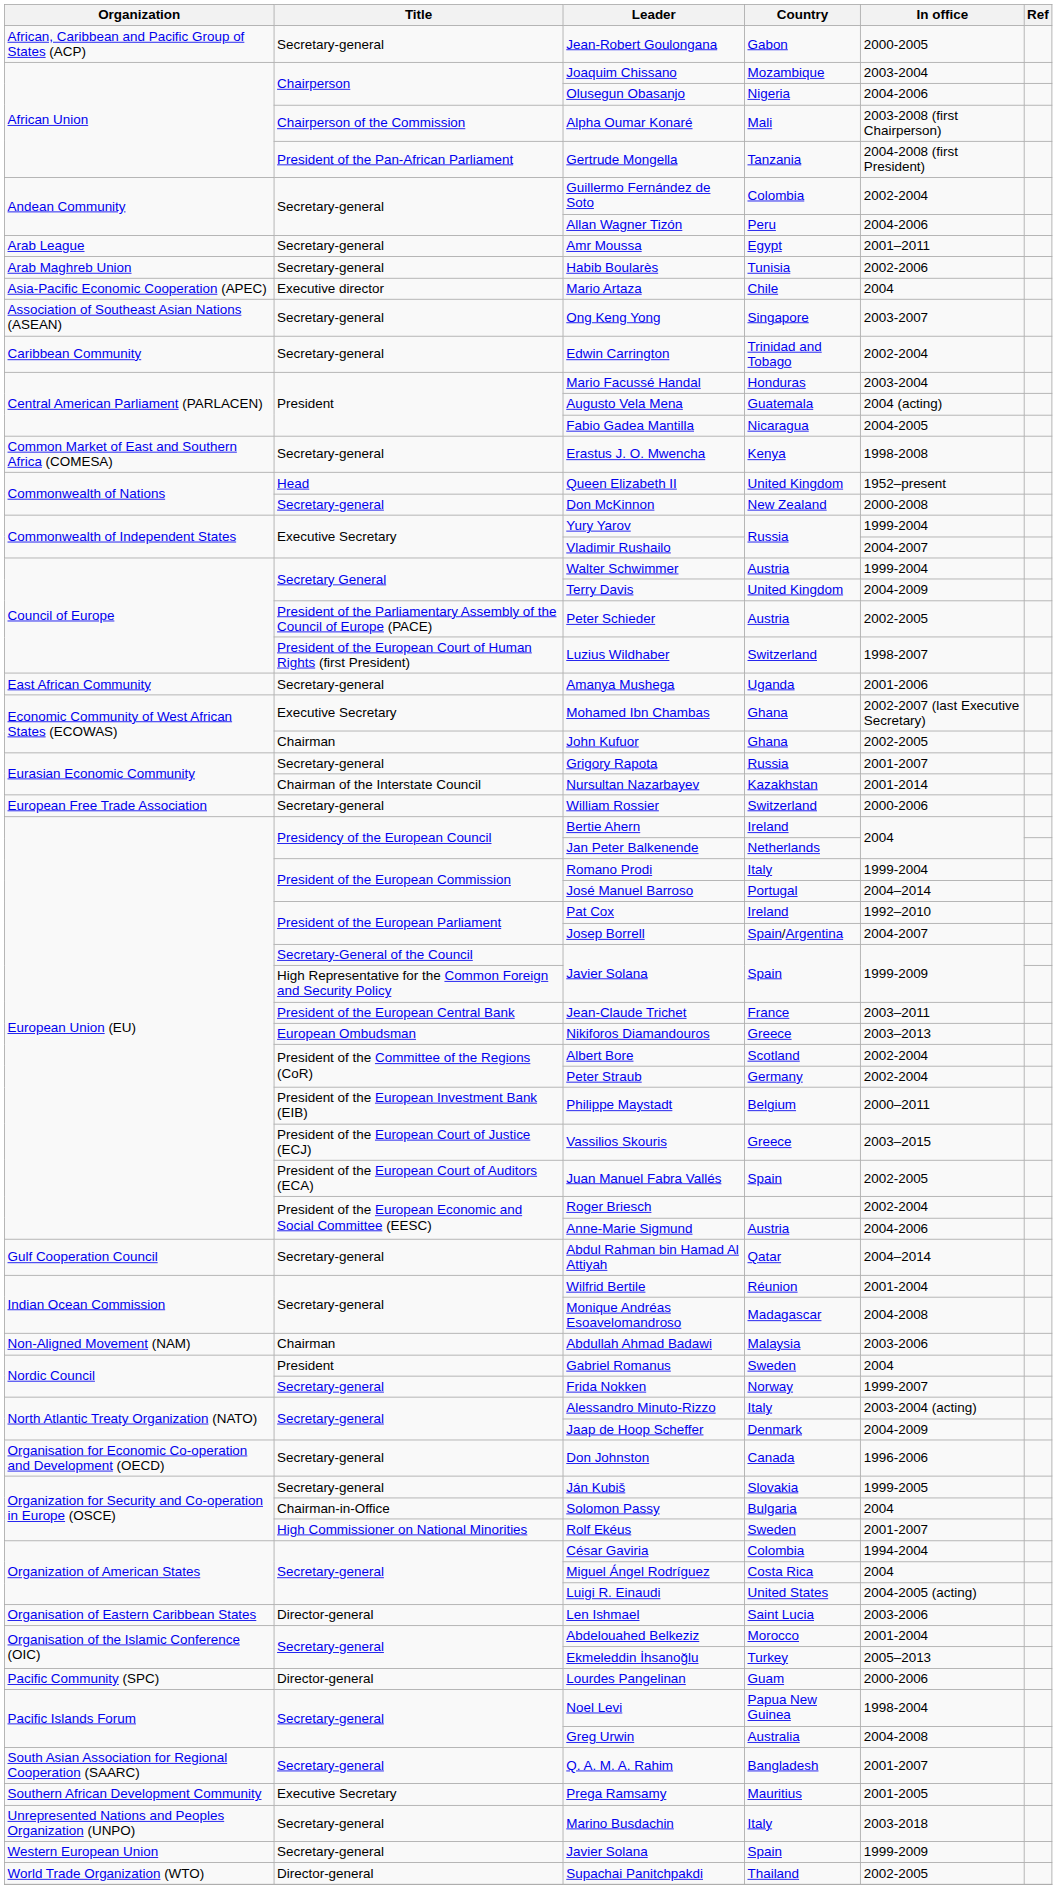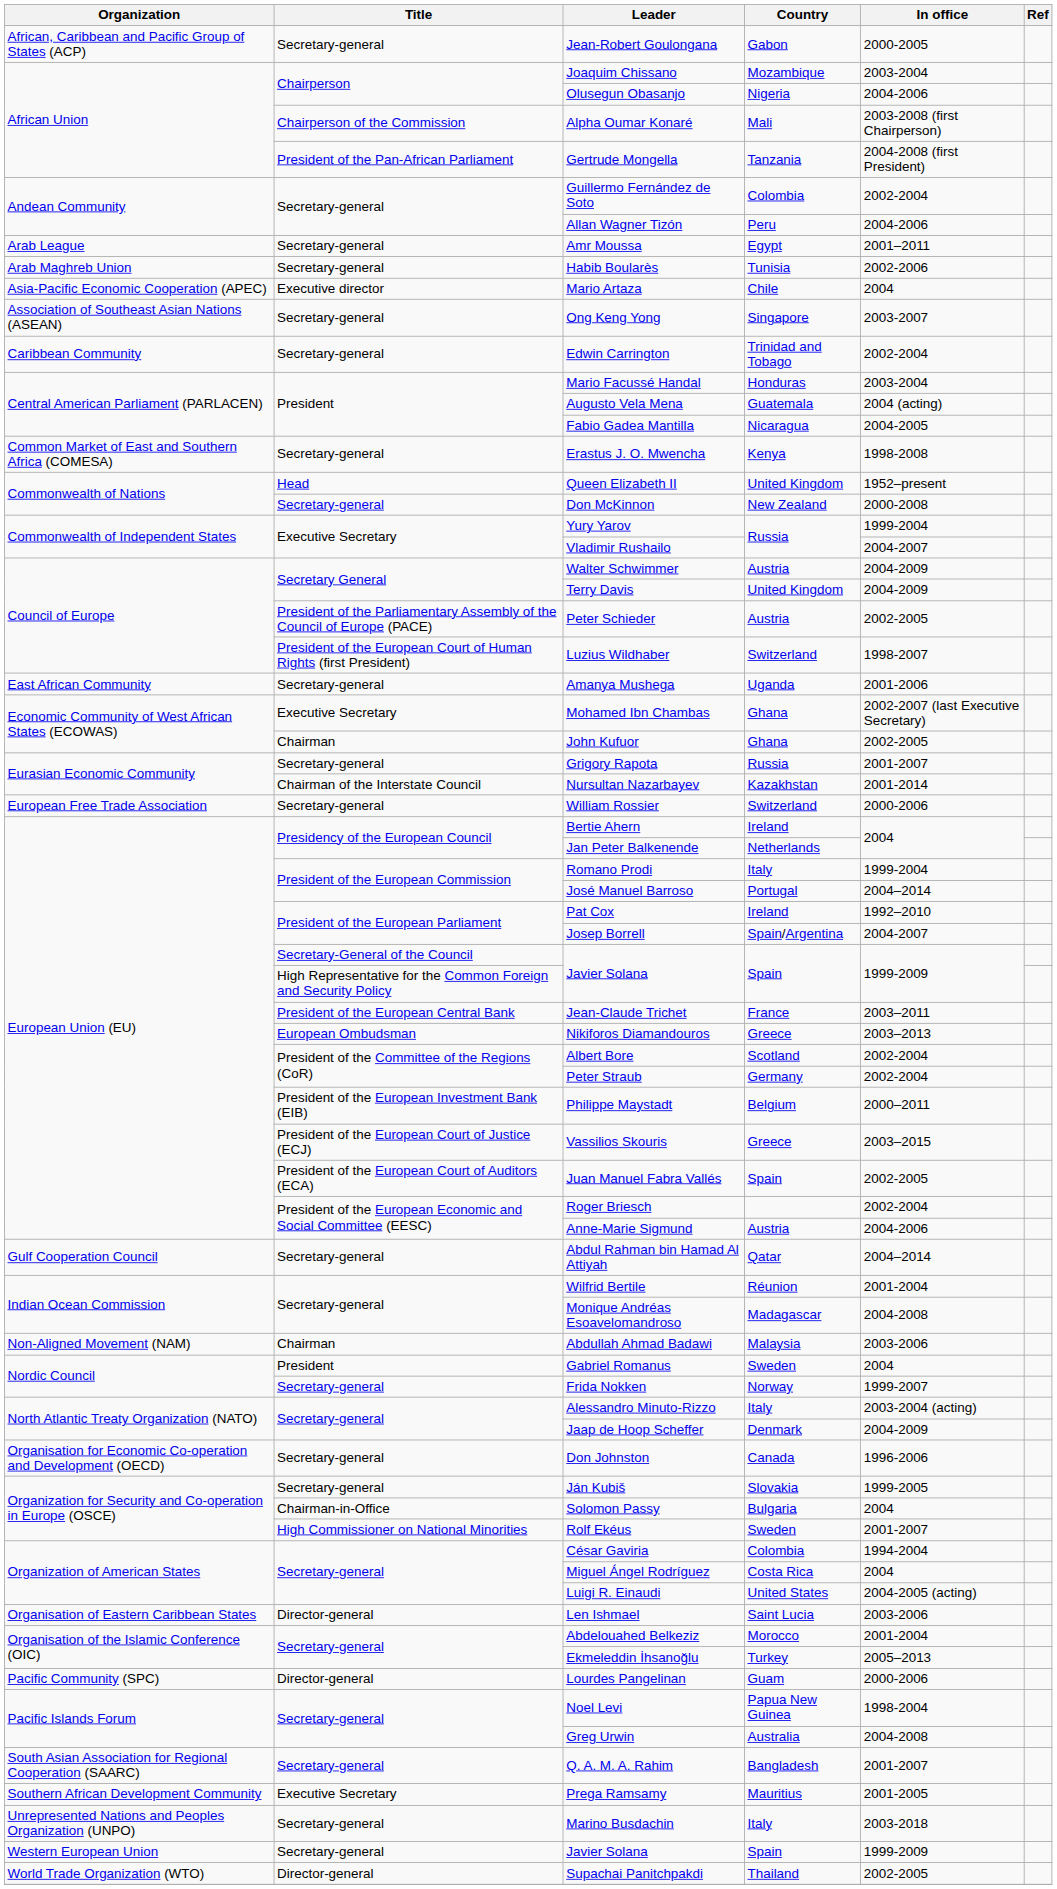Walter Schwimmer | In office: 1999-2004 -> 2004-2009
